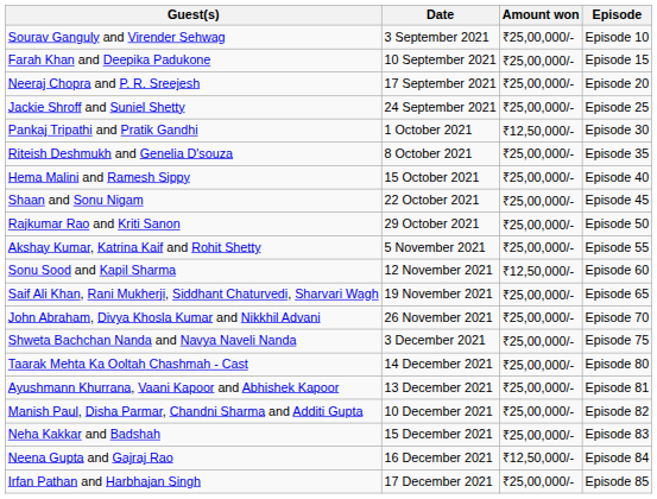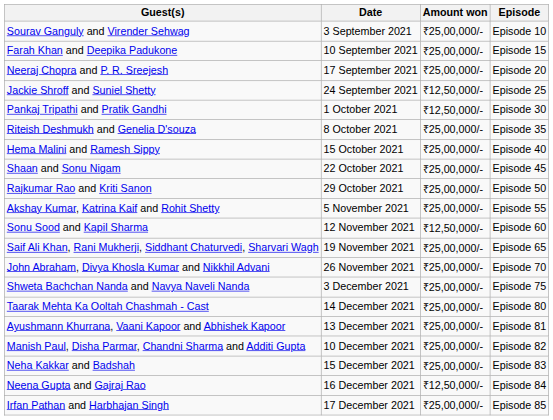Jackie Shroff and Suniel Shetty | Amount won: ₹25,00,000/- -> ₹12,50,000/-
